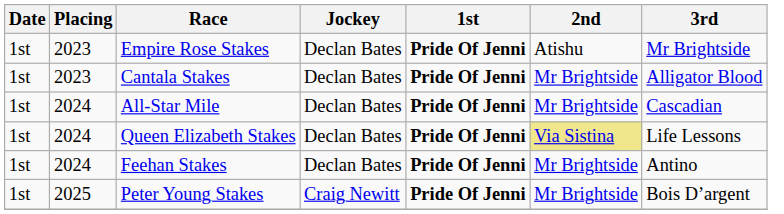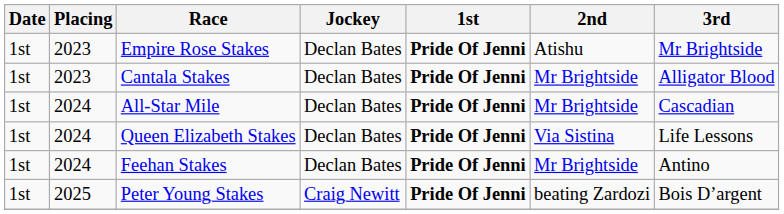Queen Elizabeth Stakes | 2nd: khaki background -> no background
Peter Young Stakes | 2nd: Mr Brightside -> beating Zardozi
